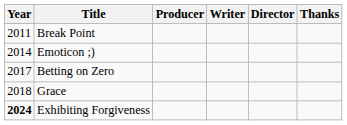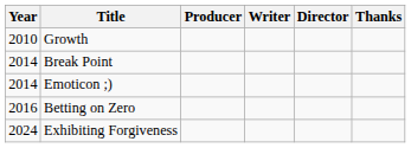+ row: 2010 | Growth
Break Point | Year: 2011 -> 2014
Betting on Zero | Year: 2017 -> 2016
- row: 2018 | Grace
Exhibiting Forgiveness | Year: bold -> normal
